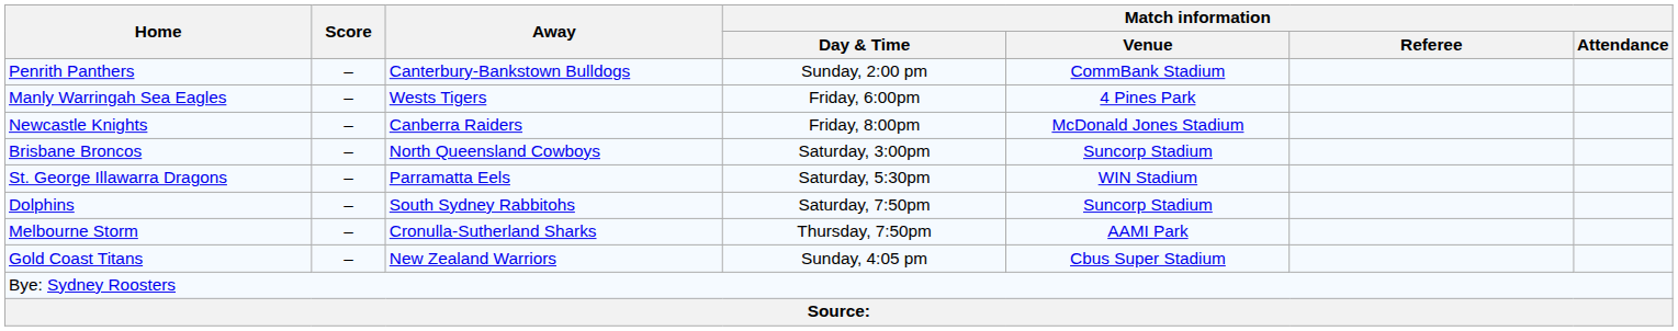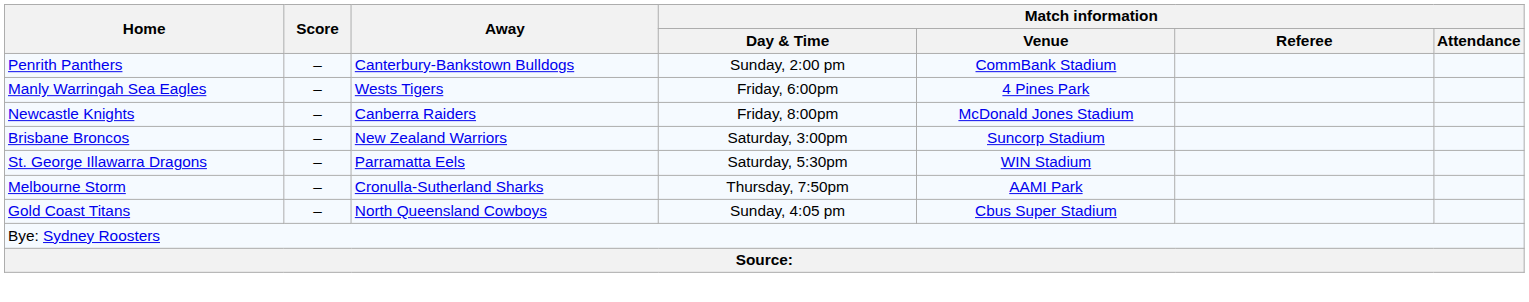Brisbane Broncos | Away: North Queensland Cowboys -> New Zealand Warriors
- row: Dolphins | – | South Sydney Rabbitohs | Saturday, 7:50pm | Suncorp Stadium
Gold Coast Titans | Away: New Zealand Warriors -> North Queensland Cowboys
